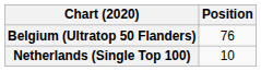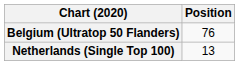Netherlands (Single Top 100) | Position: 10 -> 13
